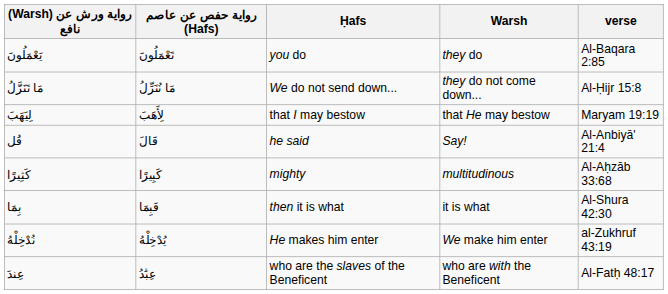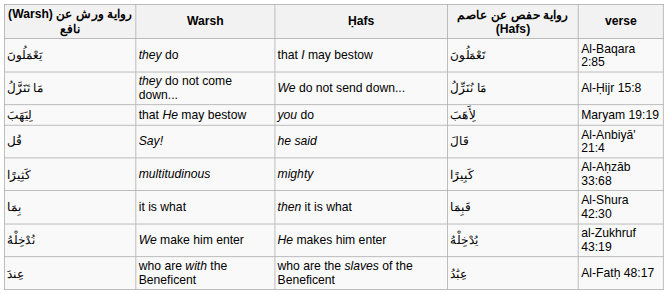columns swapped: رواية حفص عن عاصم (Hafs) <-> Warsh
يَعْمَلُونَ | Ḥafs: you do -> that I may bestow
لِيَهَبَ | Ḥafs: that I may bestow -> you do
